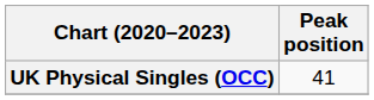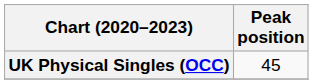UK Physical Singles (OCC) | Peak position: 41 -> 45
